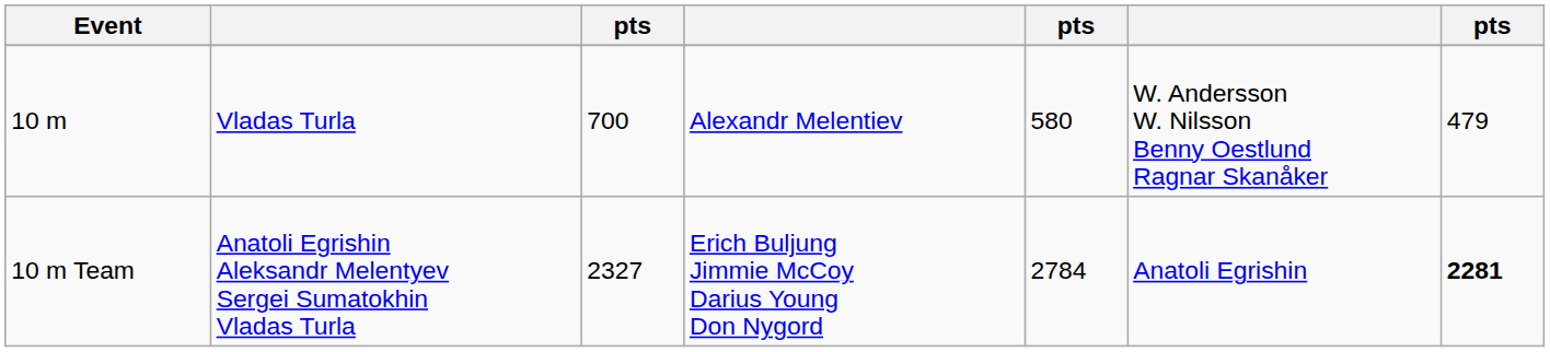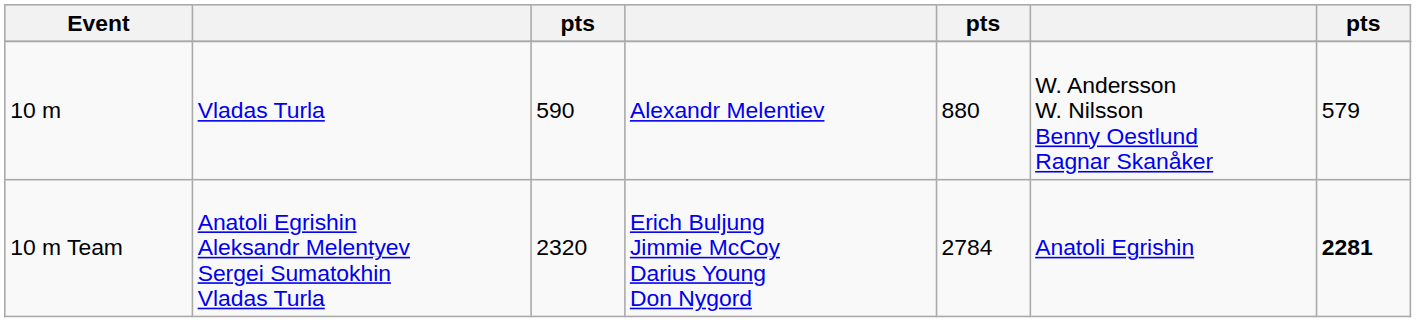10 m | column 3: 700 -> 590
10 m | column 5: 580 -> 880
10 m | column 7: 479 -> 579
10 m Team | column 3: 2327 -> 2320
